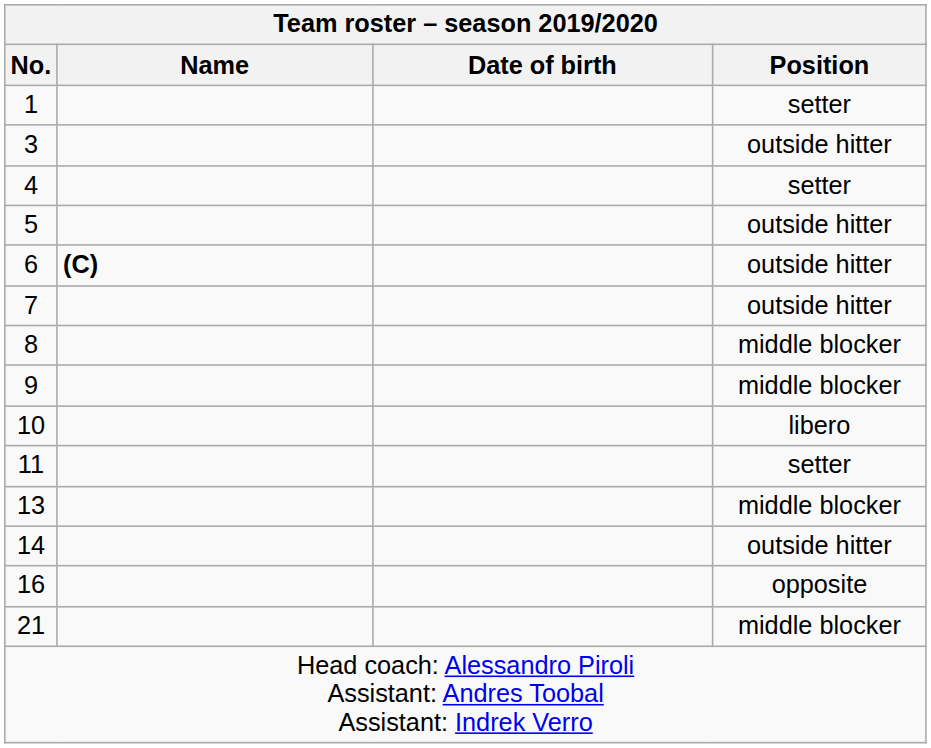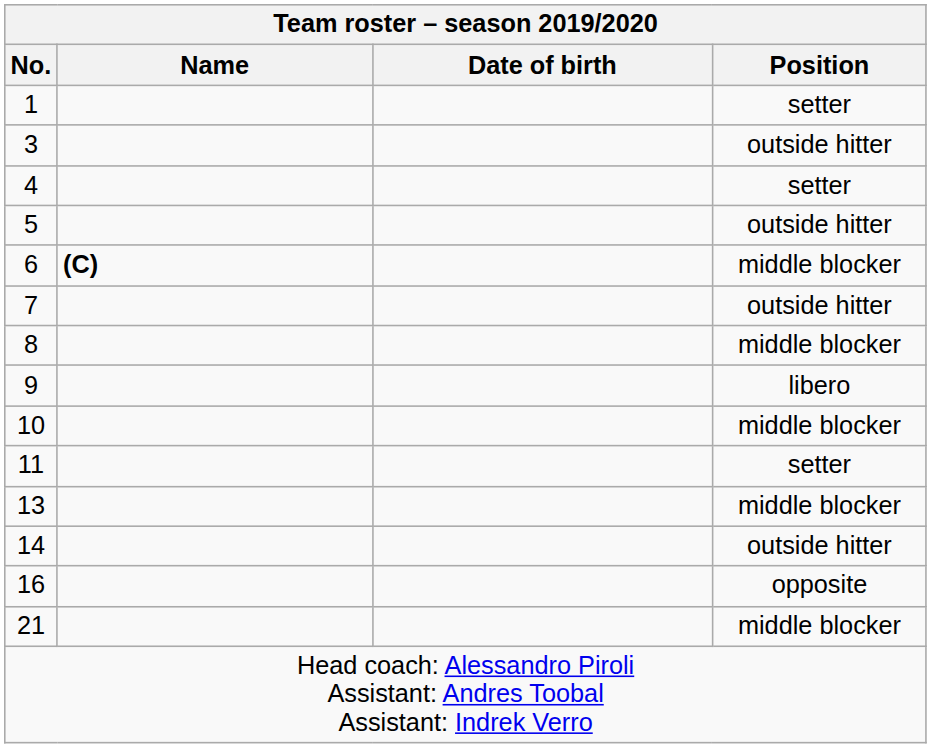6 | Position: outside hitter -> middle blocker
9 | Position: middle blocker -> libero
10 | Position: libero -> middle blocker
